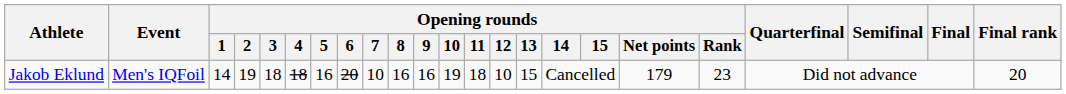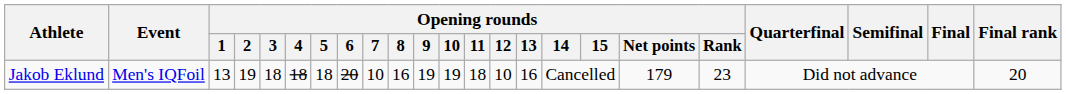Jakob Eklund | Opening rounds / 1: 14 -> 13
Jakob Eklund | Opening rounds / 5: 16 -> 18
Jakob Eklund | Opening rounds / 9: 16 -> 19
Jakob Eklund | Opening rounds / 13: 15 -> 16
